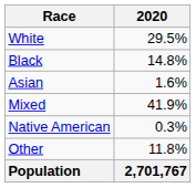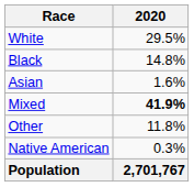Mixed | 2020: normal -> bold
rows swapped: Native American <-> Other
